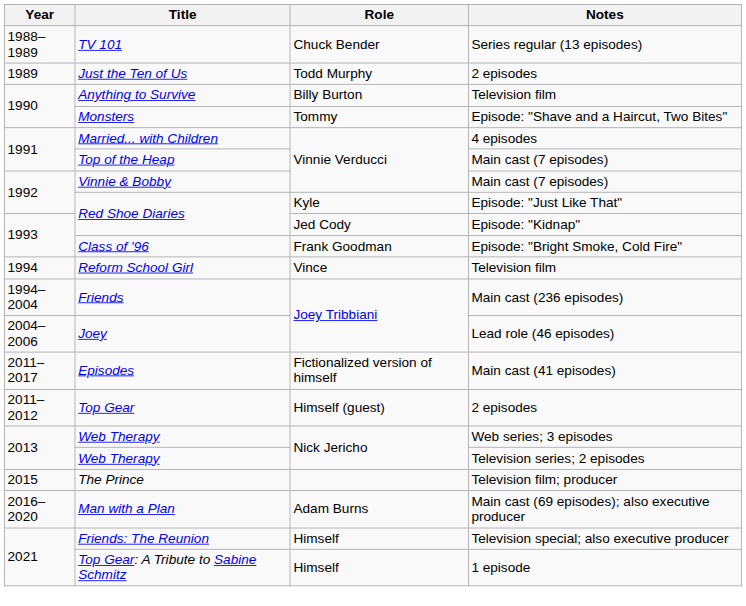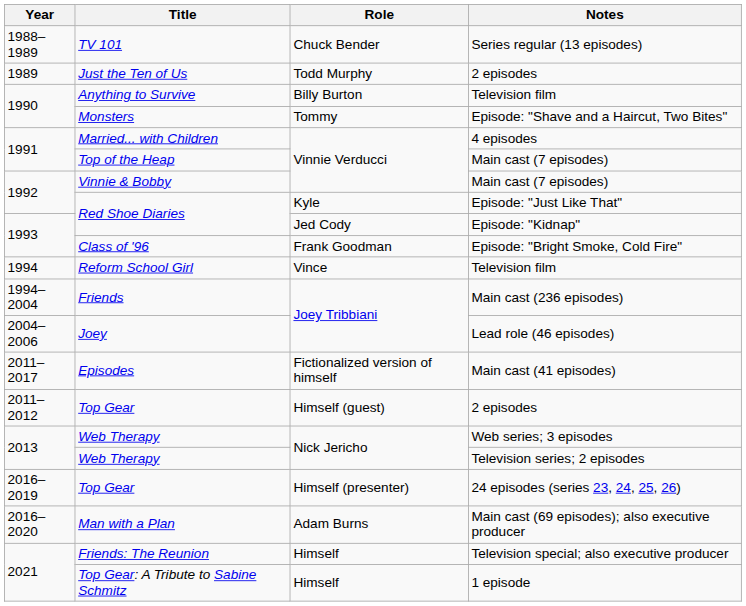- row: 2015 | The Prince | Television film; producer
+ row: 2016–2019 | Top Gear | Himself (presenter) | 24 episodes (series 23, 24, 25, 26)
